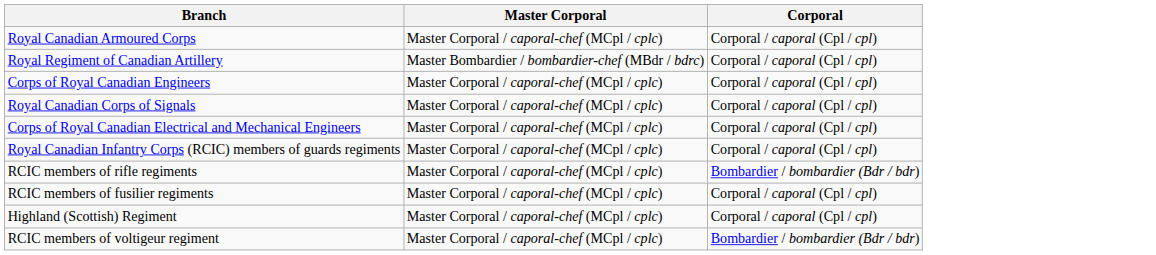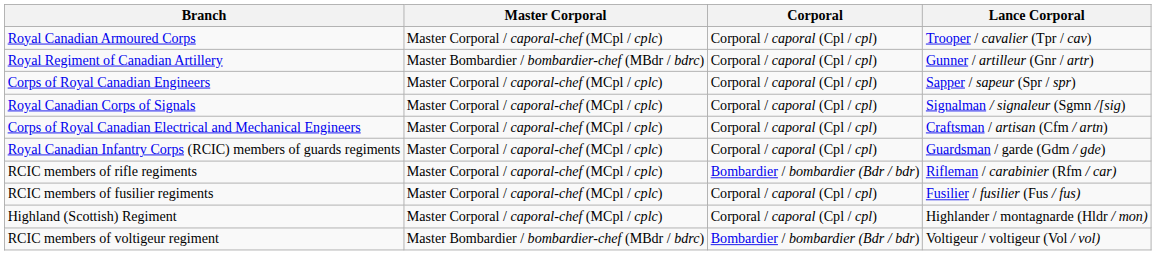+ column: Lance Corporal | Trooper / cavalier (Tpr / cav) | Gunner / artilleur (Gnr / artr) | Sapper / sapeur (Spr / spr) | Signalman / signaleur (Sgmn /[sig) | Craftsman / artisan (Cfm / artn) | Guardsman / garde (Gdm / gde) | Rifleman / carabinier (Rfm / car) | Fusilier / fusilier (Fus / fus) | Highlander / montagnarde (Hldr / mon) | Voltigeur / voltigeur (Vol / vol)
RCIC members of voltigeur regiment | Master Corporal: Master Corporal / caporal-chef (MCpl / cplc) -> Master Bombardier / bombardier-chef (MBdr / bdrc)
